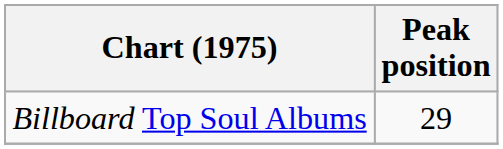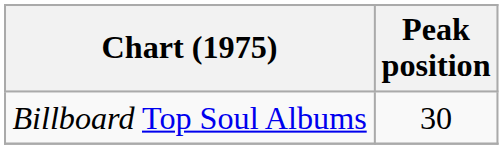Billboard Top Soul Albums | Peak position: 29 -> 30
